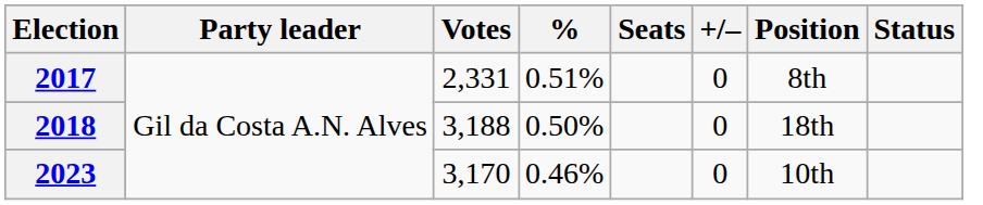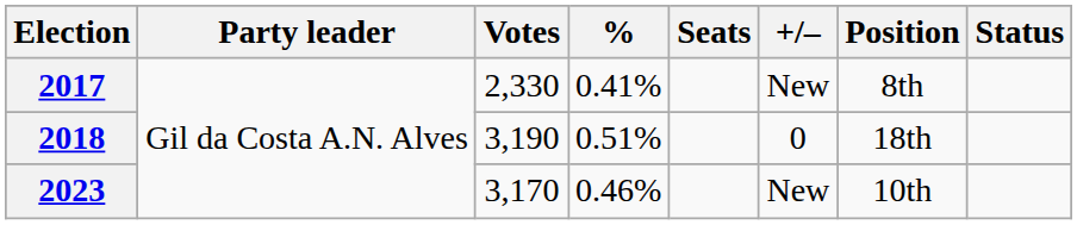2017 | Votes: 2,331 -> 2,330
2017 | %: 0.51% -> 0.41%
2017 | +/–: 0 -> New
2018 | Votes: 3,188 -> 3,190
2018 | %: 0.50% -> 0.51%
2023 | +/–: 0 -> New
